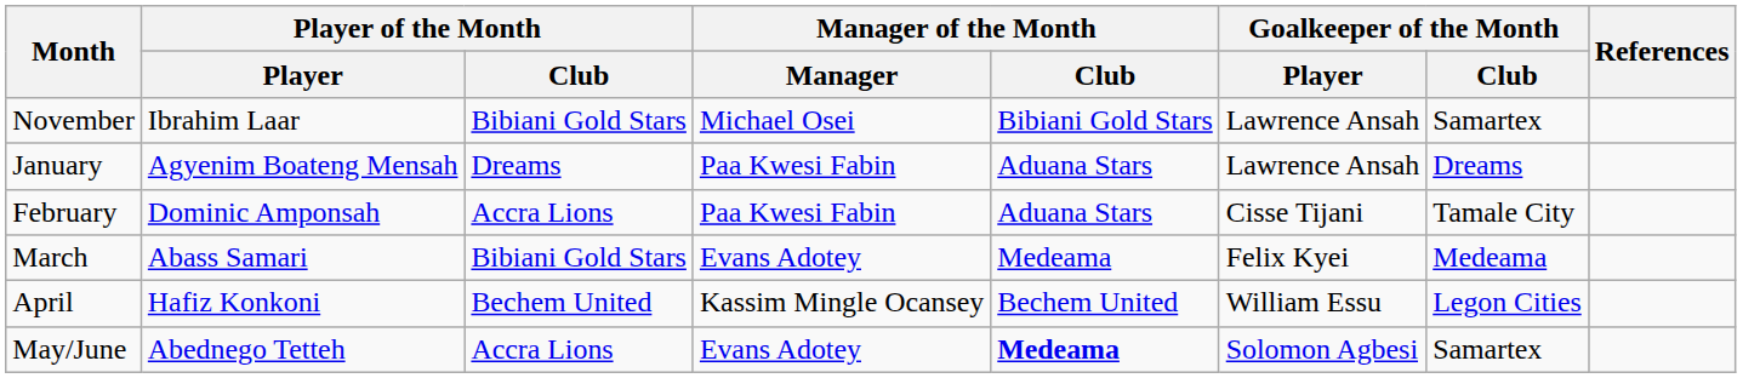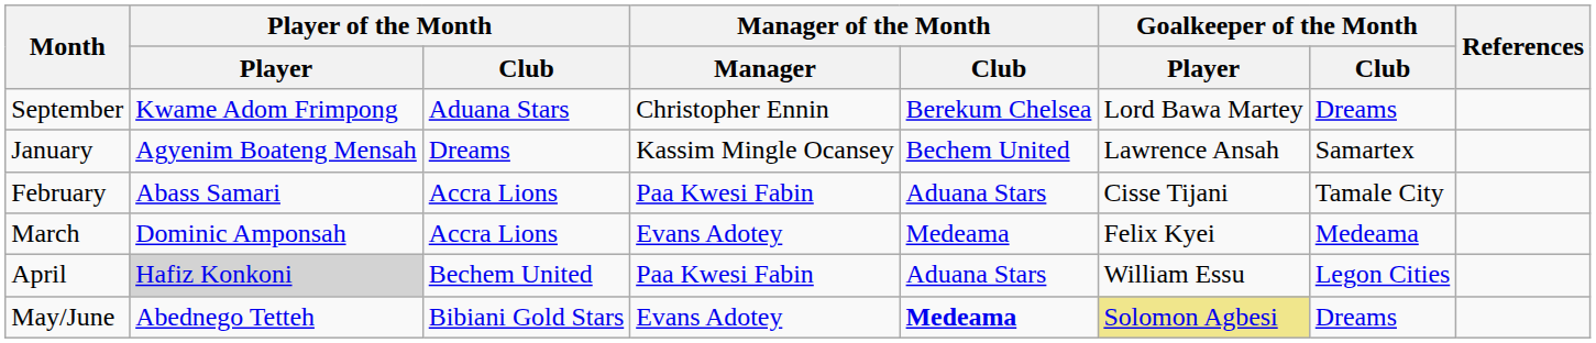+ row: September | Kwame Adom Frimpong | Aduana Stars | Christopher Ennin | Berekum Chelsea | Lord Bawa Martey | Dreams
- row: November | Ibrahim Laar | Bibiani Gold Stars | Michael Osei | Bibiani Gold Stars | Lawrence Ansah | Samartex
January | Manager of the Month / Manager: Paa Kwesi Fabin -> Kassim Mingle Ocansey
January | Manager of the Month / Club: Aduana Stars -> Bechem United
January | Goalkeeper of the Month / Club: Dreams -> Samartex
February | Player of the Month / Player: Dominic Amponsah -> Abass Samari
March | Player of the Month / Player: Abass Samari -> Dominic Amponsah
March | Player of the Month / Club: Bibiani Gold Stars -> Accra Lions
April | Player of the Month / Player: no background -> lightgrey background
April | Manager of the Month / Manager: Kassim Mingle Ocansey -> Paa Kwesi Fabin
April | Manager of the Month / Club: Bechem United -> Aduana Stars
May/June | Player of the Month / Club: Accra Lions -> Bibiani Gold Stars
May/June | Goalkeeper of the Month / Player: no background -> khaki background
May/June | Goalkeeper of the Month / Club: Samartex -> Dreams
